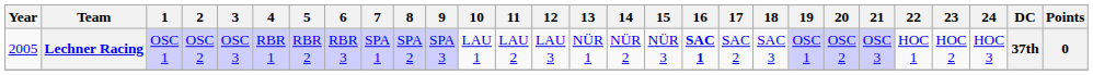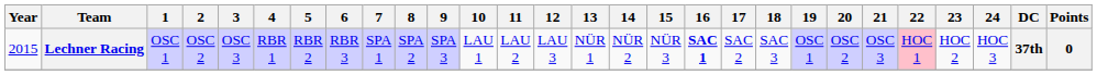Lechner Racing | Year: 2005 -> 2015
Lechner Racing | 22: no background -> pink background
